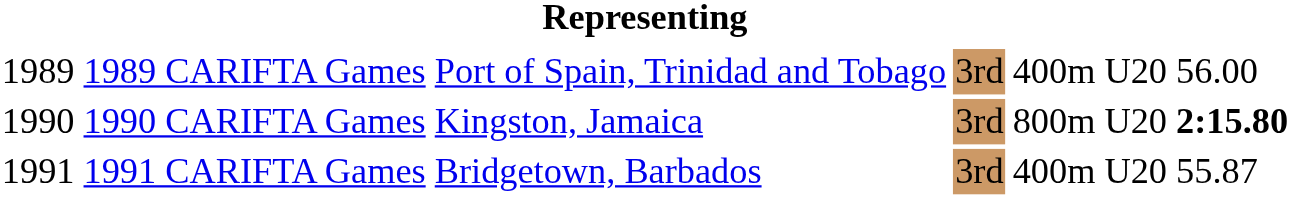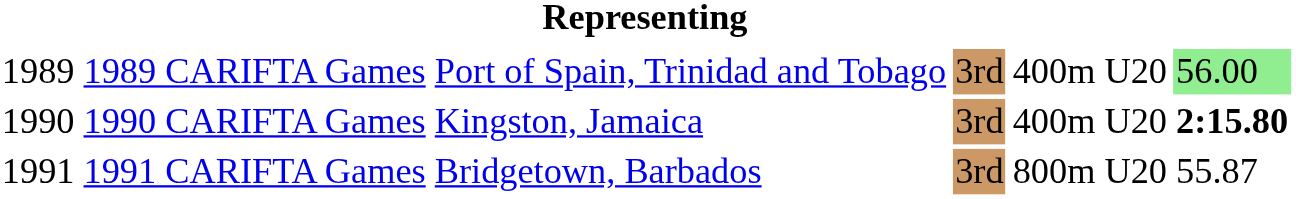1989 CARIFTA Games | column 6: no background -> lightgreen background
1990 CARIFTA Games | column 5: 800m U20 -> 400m U20
1991 CARIFTA Games | column 5: 400m U20 -> 800m U20
